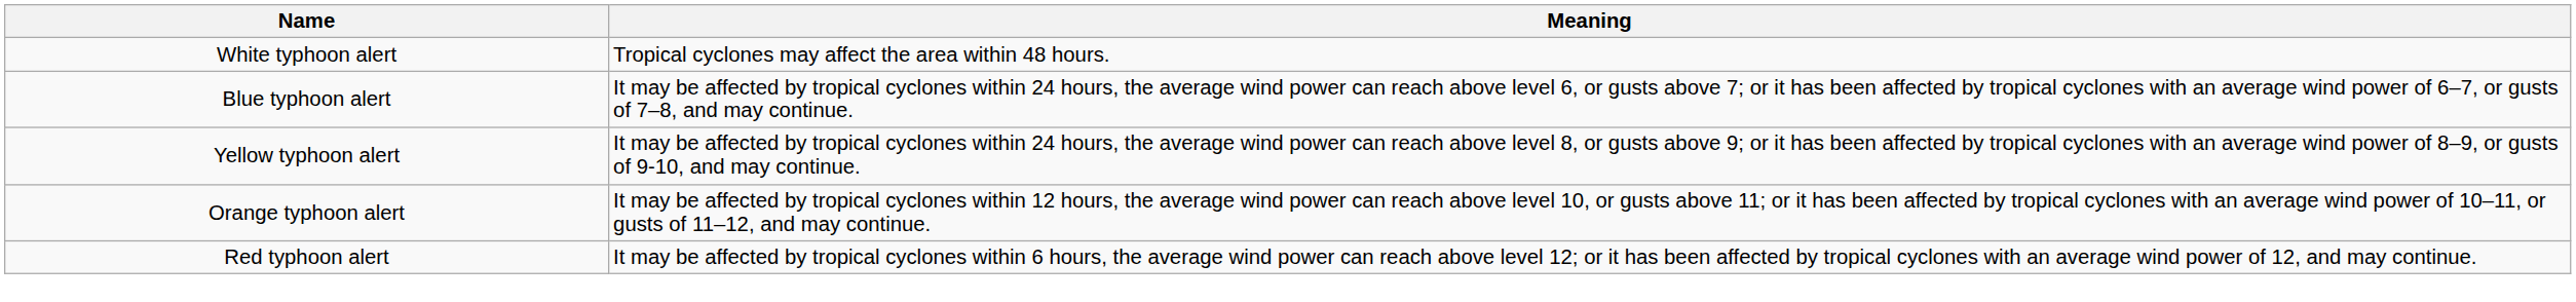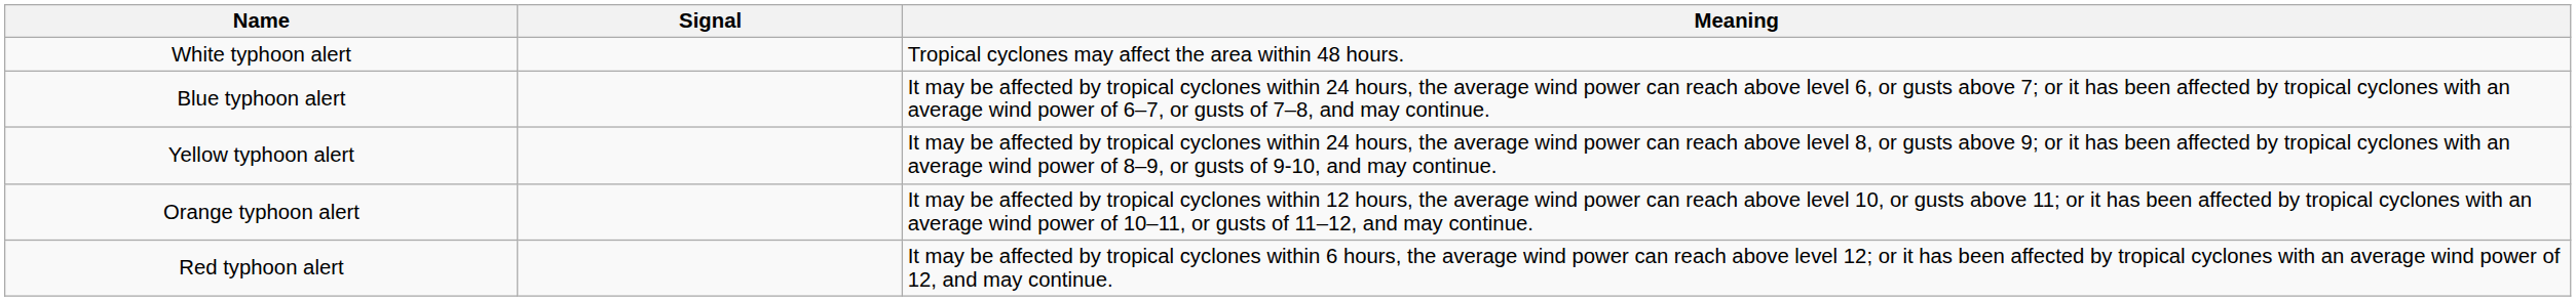+ column: Signal
